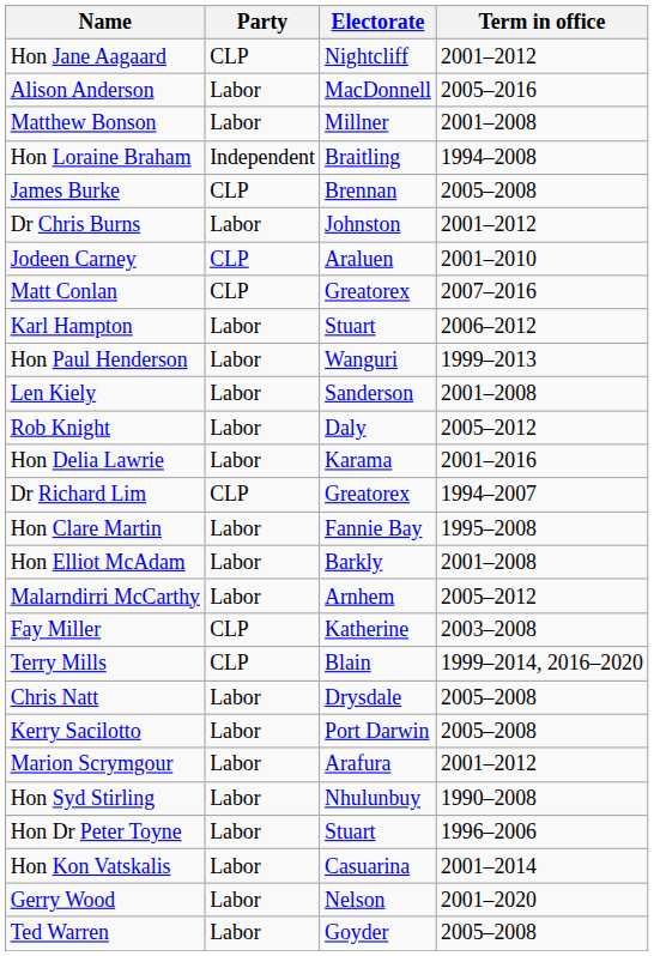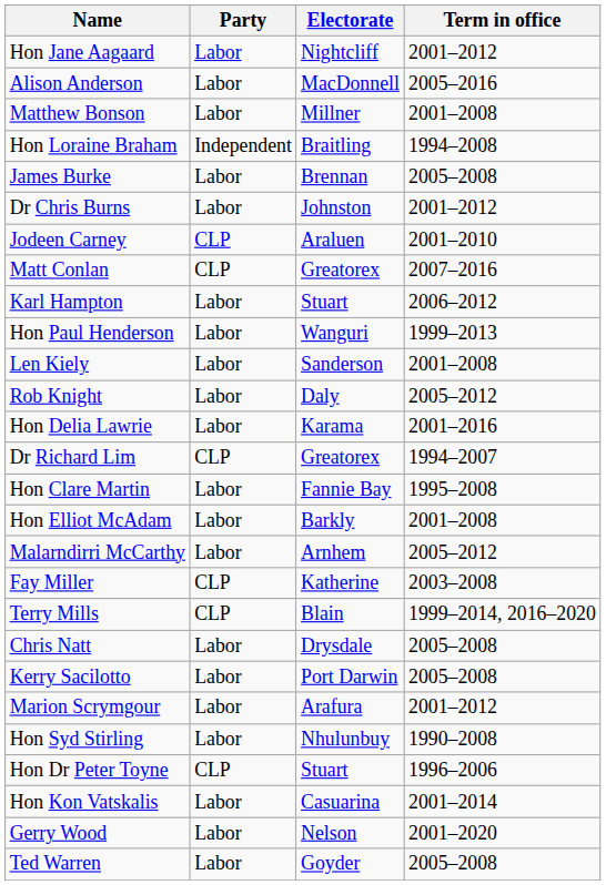Hon Jane Aagaard | Party: CLP -> Labor
James Burke | Party: CLP -> Labor
Hon Dr Peter Toyne | Party: Labor -> CLP
